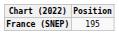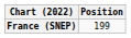France (SNEP) | Position: 195 -> 199
